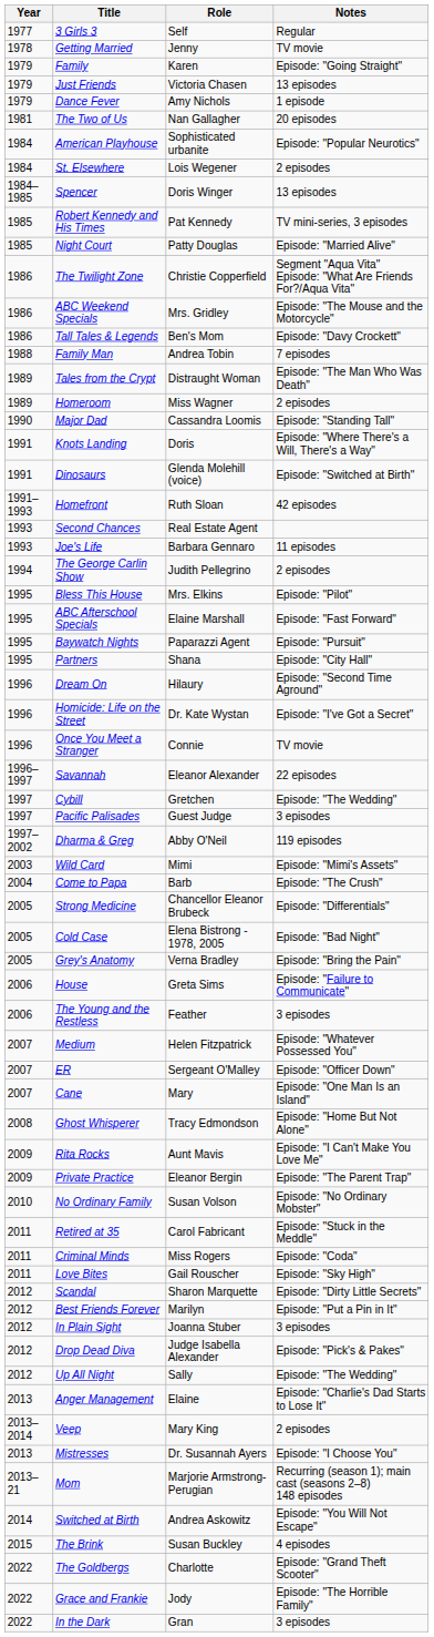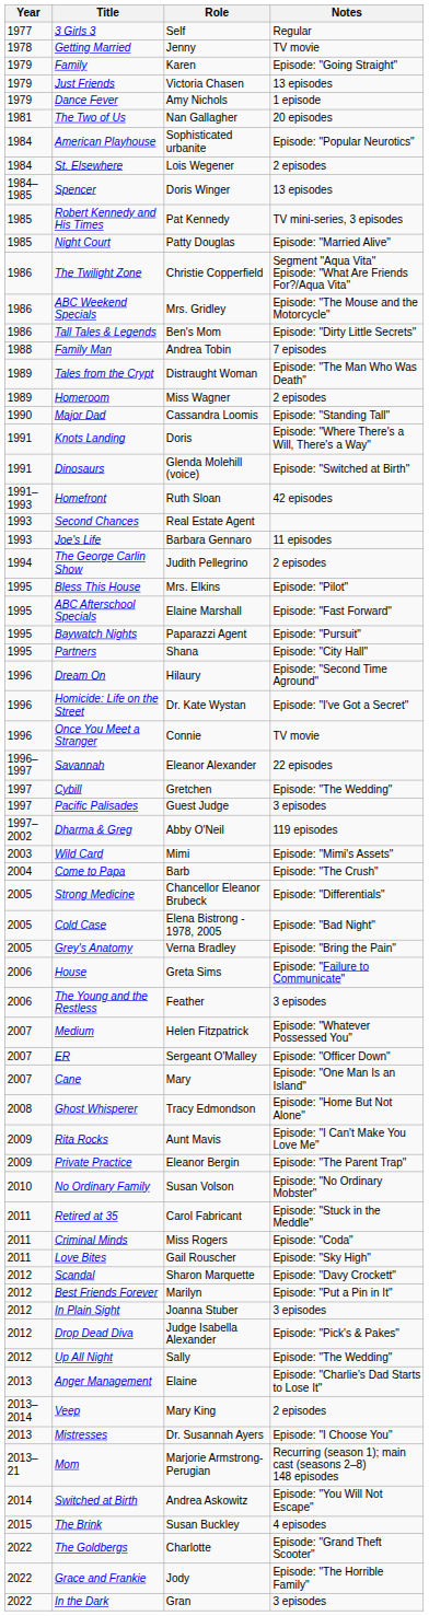Tall Tales & Legends | Notes: Episode: "Davy Crockett" -> Episode: "Dirty Little Secrets"
Scandal | Notes: Episode: "Dirty Little Secrets" -> Episode: "Davy Crockett"
